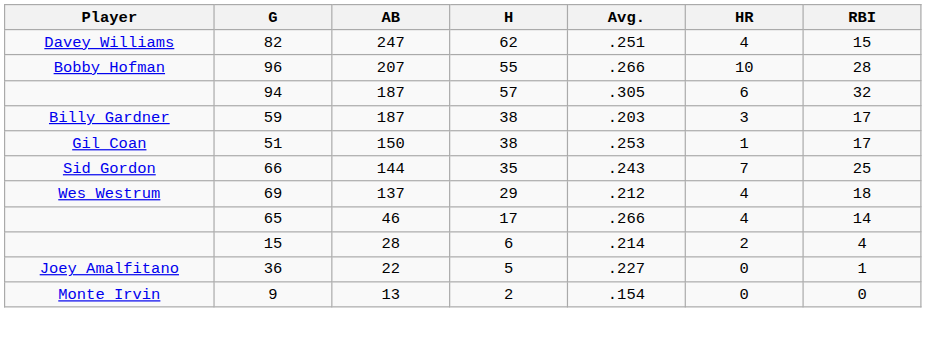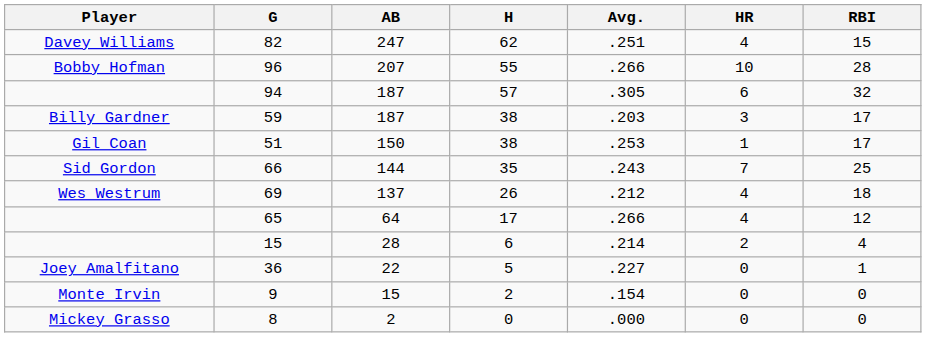69 | H: 29 -> 26
65 | AB: 46 -> 64
65 | RBI: 14 -> 12
9 | AB: 13 -> 15
+ row: Mickey Grasso | 8 | 2 | 0 | .000 | 0 | 0
